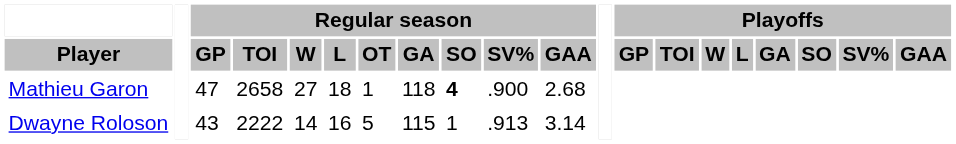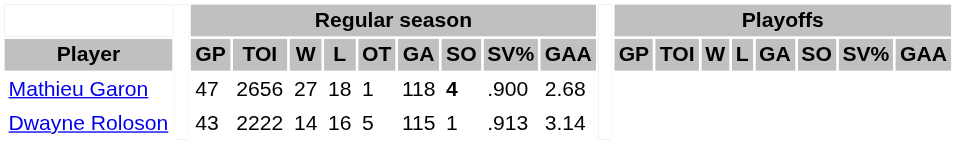Mathieu Garon | Regular season / TOI: 2658 -> 2656
